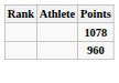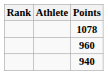+ row: 940
